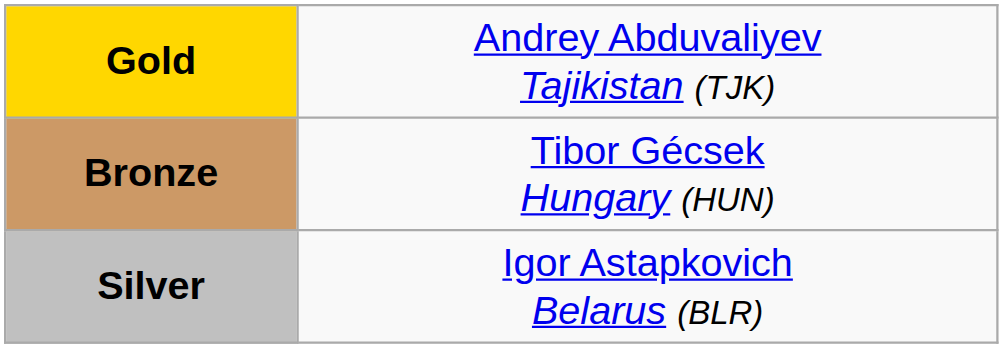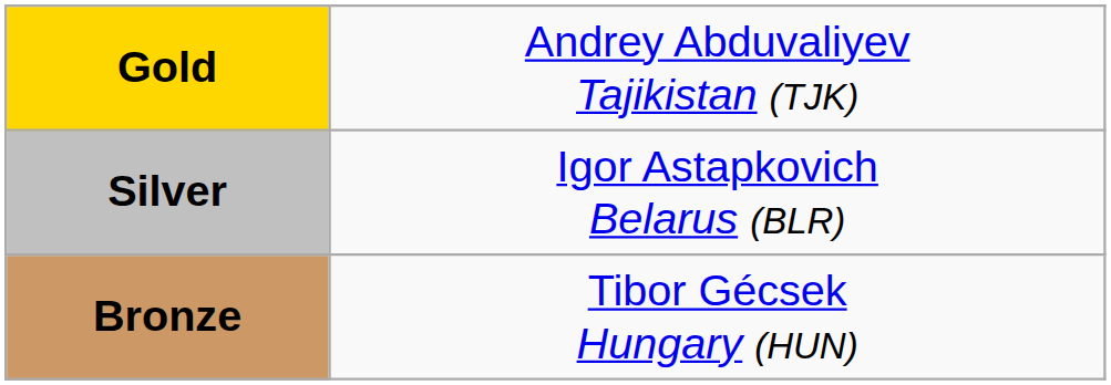rows swapped: Silver <-> Bronze
